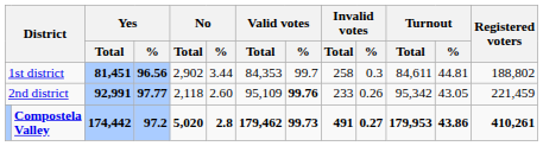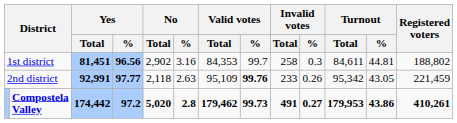1st district | No / %: 3.44 -> 3.16
2nd district | No / %: 2.60 -> 2.63
